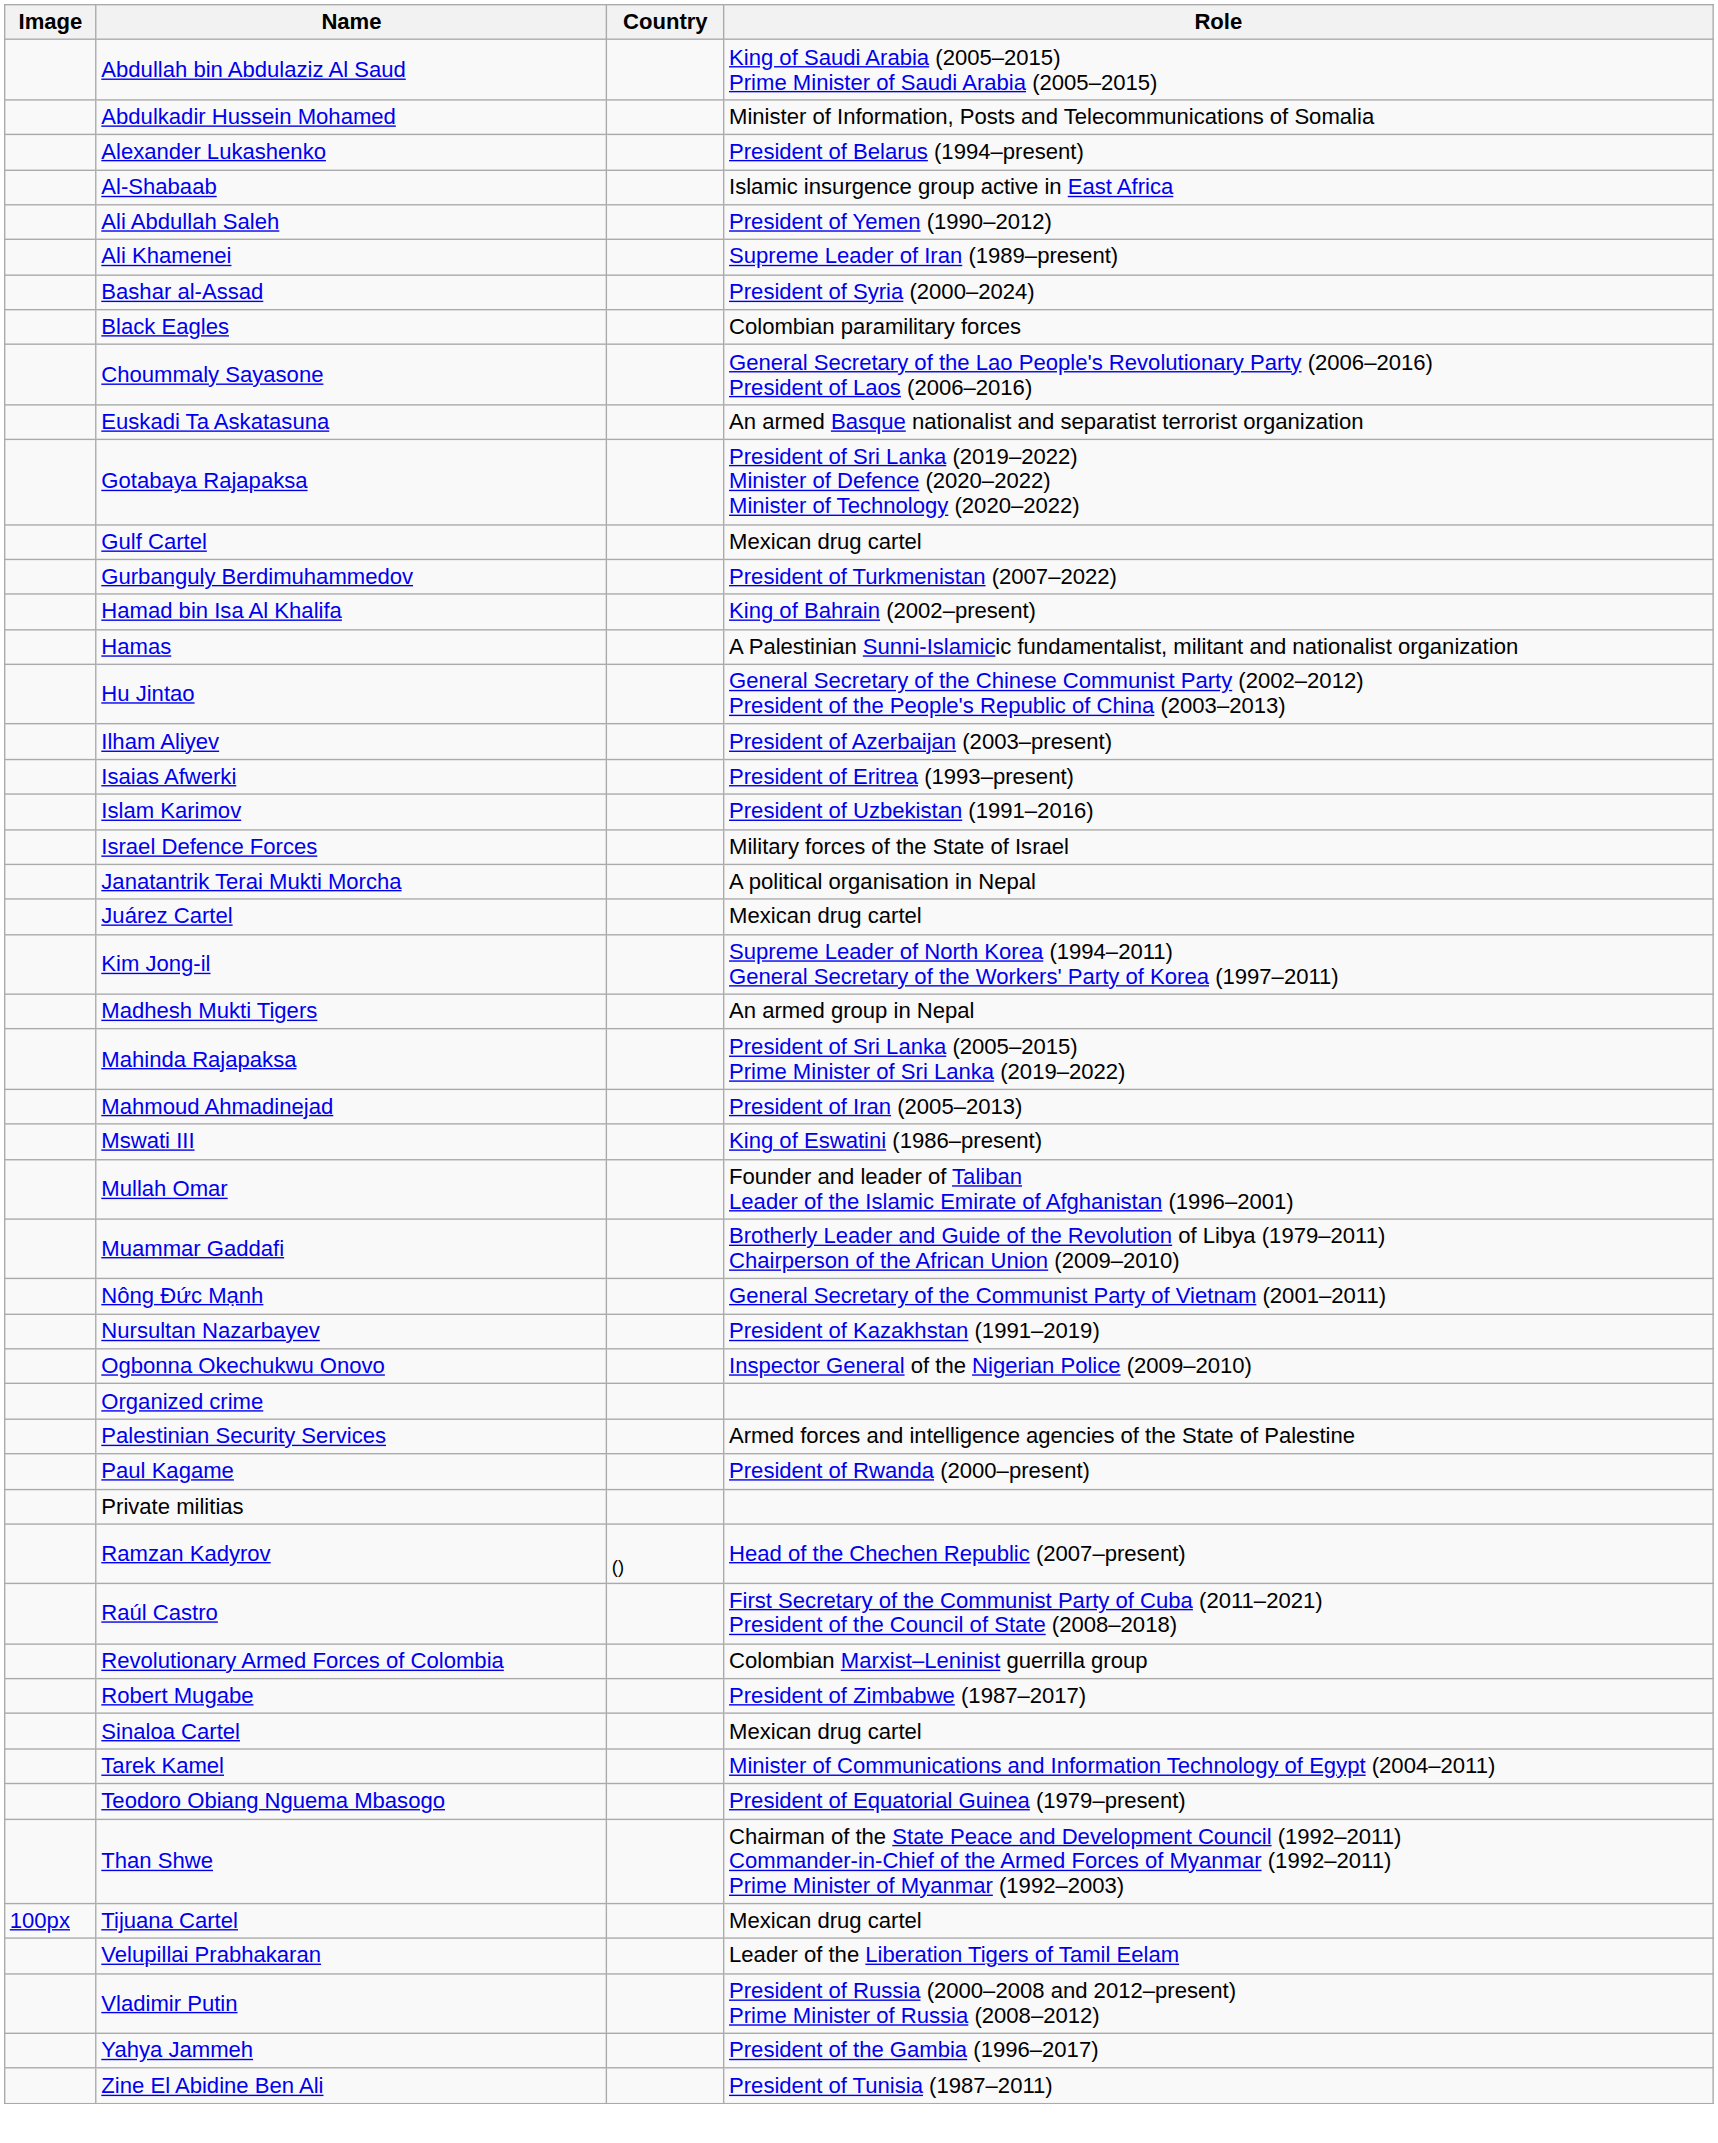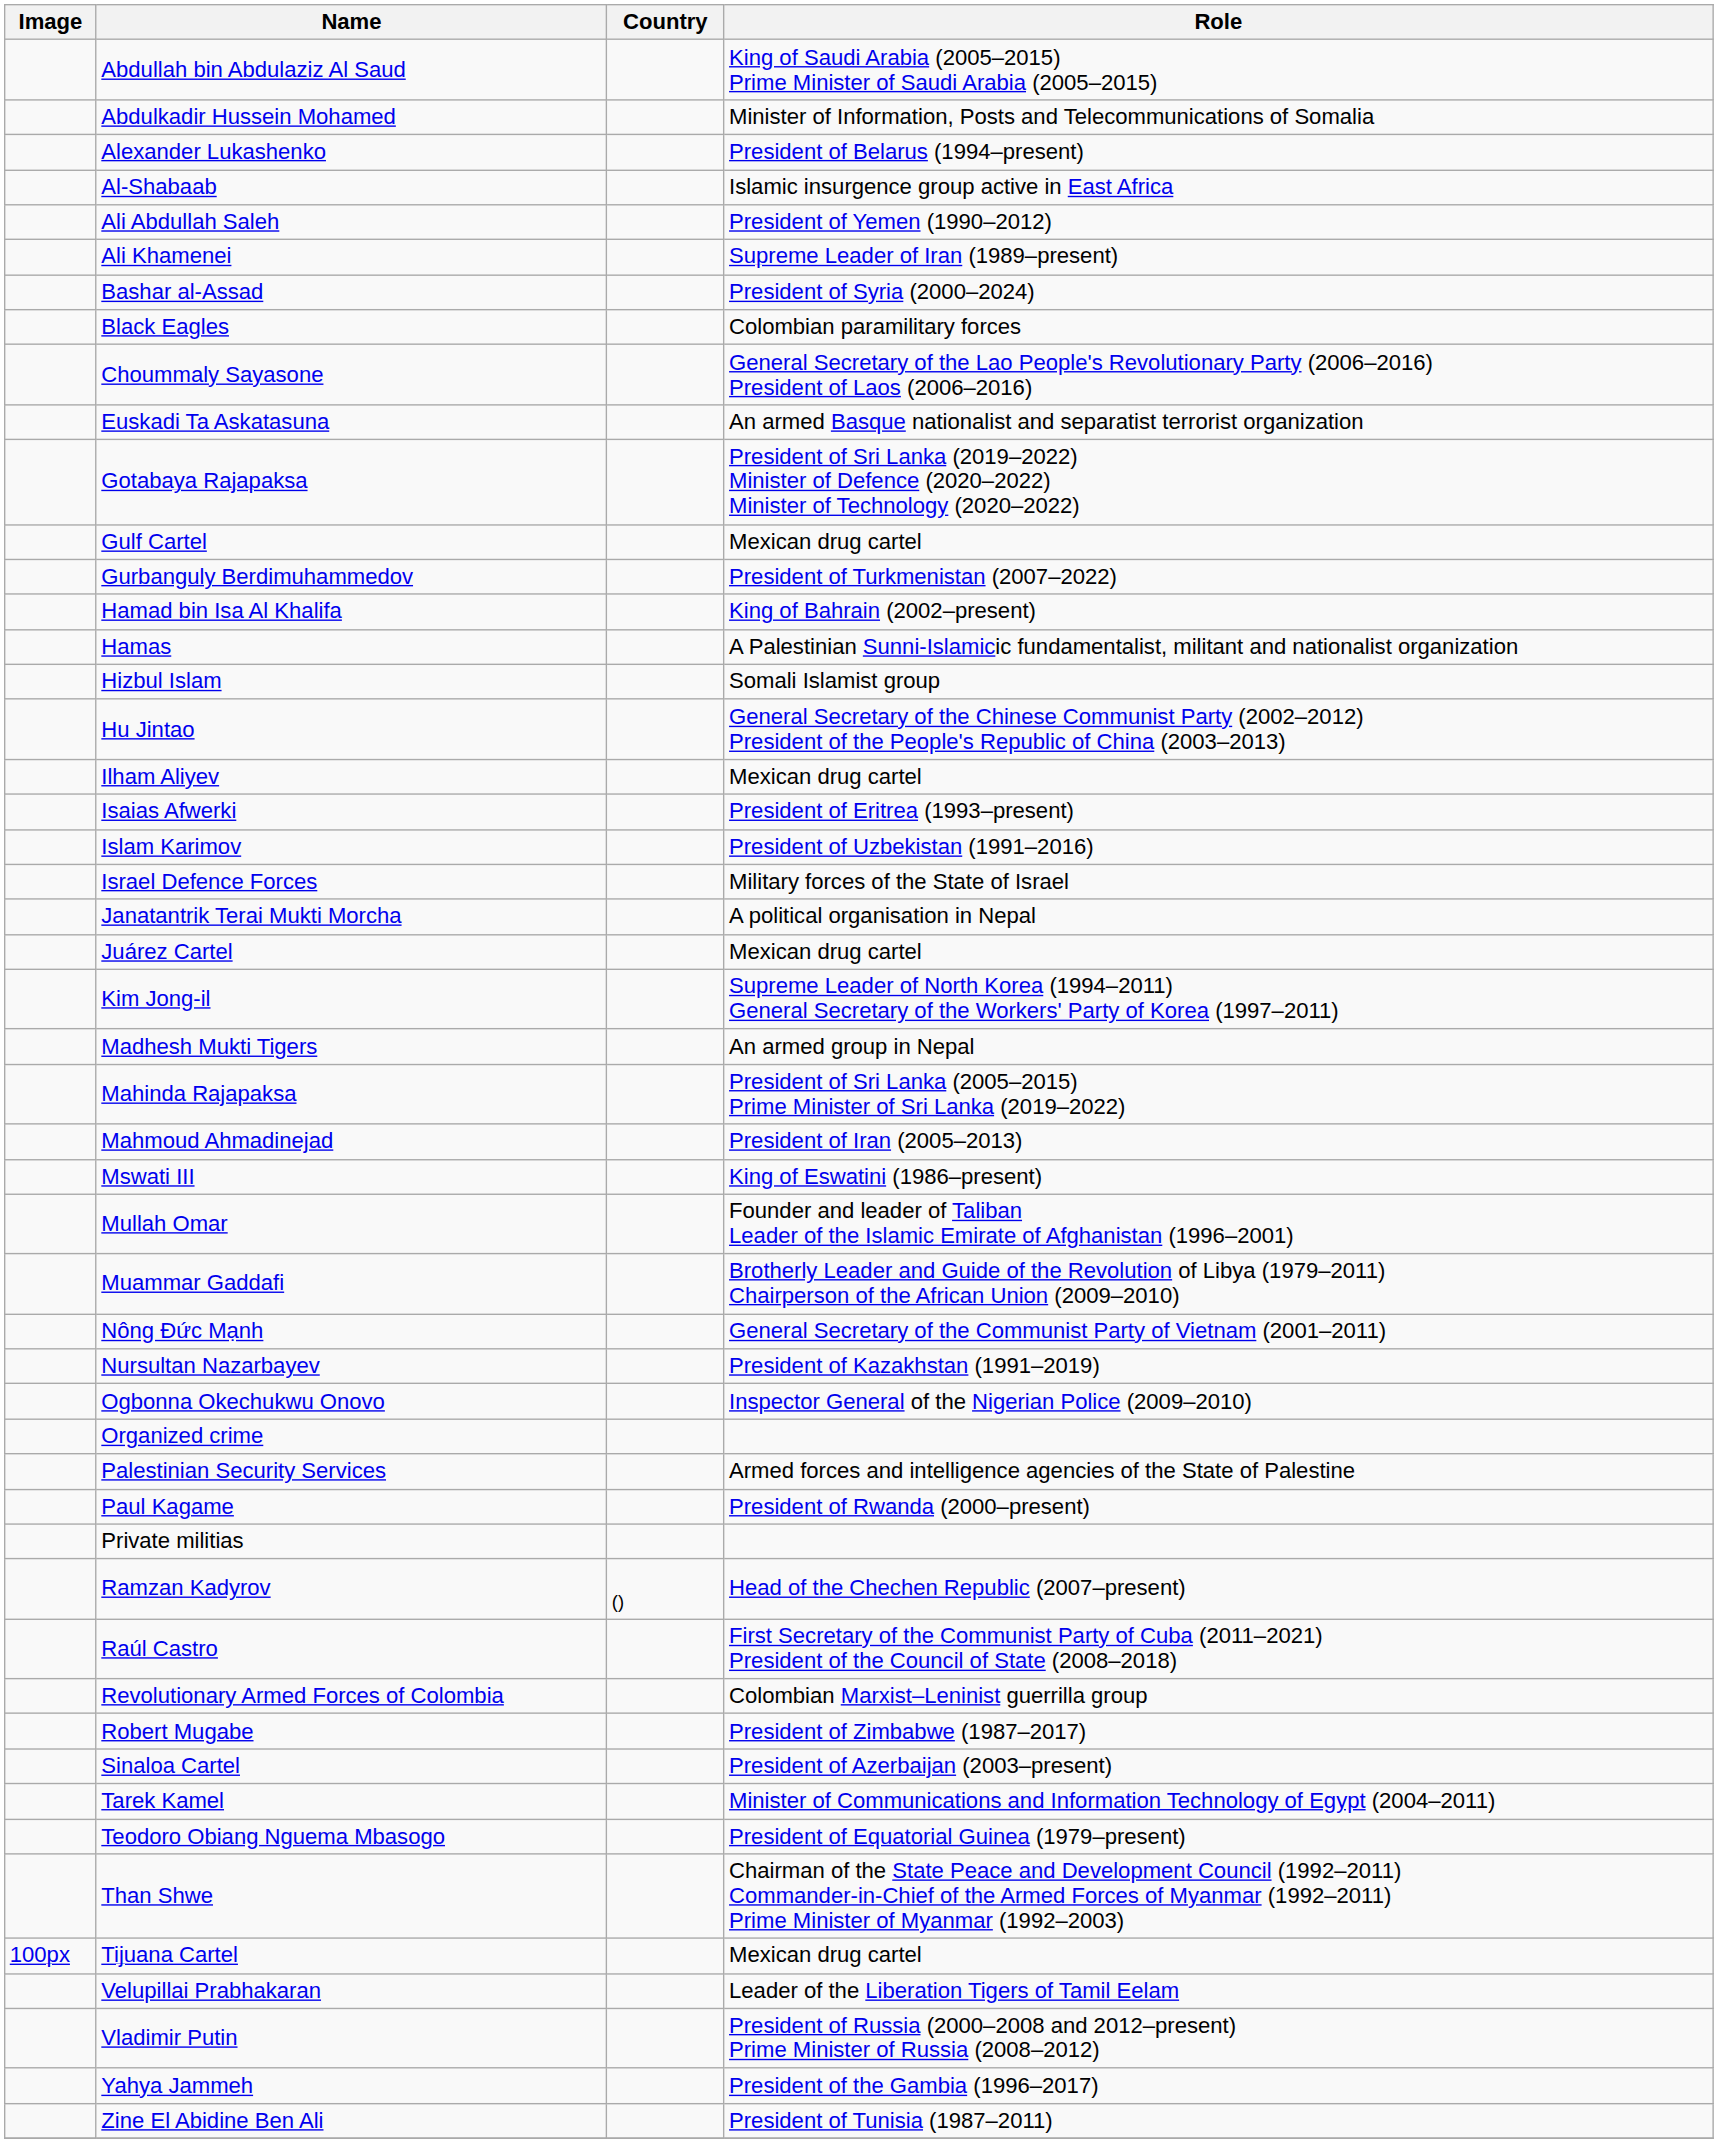+ row: Hizbul Islam | Somali Islamist group
Ilham Aliyev | Role: President of Azerbaijan (2003–present) -> Mexican drug cartel
Sinaloa Cartel | Role: Mexican drug cartel -> President of Azerbaijan (2003–present)
